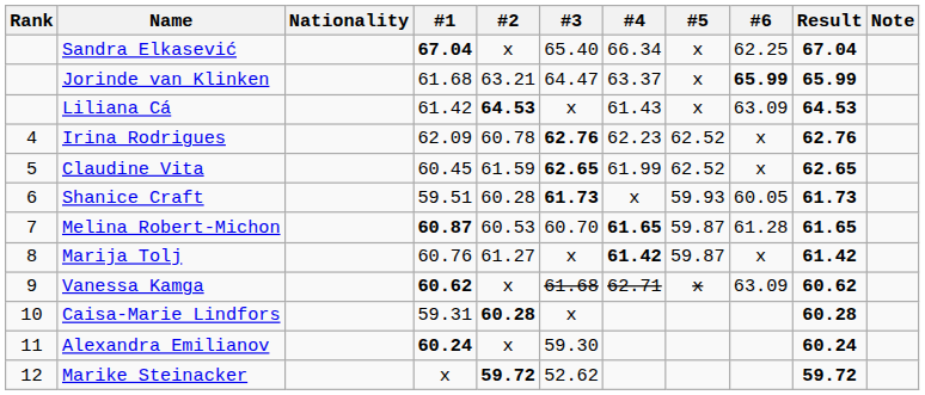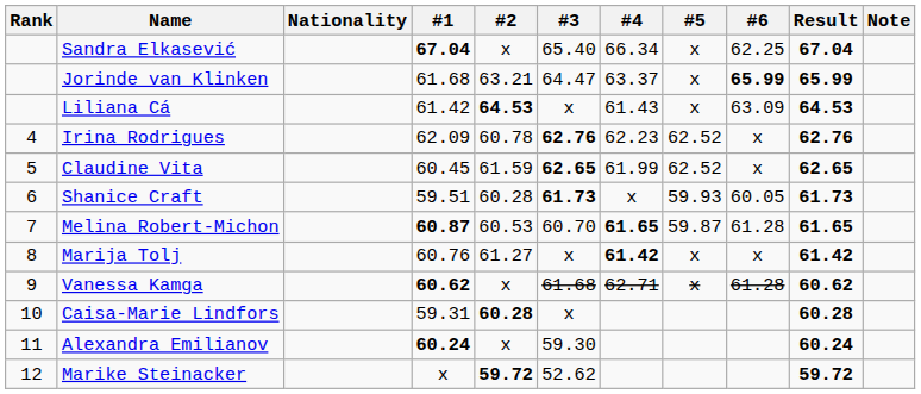Marija Tolj | #5: 59.87 -> x
Vanessa Kamga | #6: 63.09 -> 61.28
